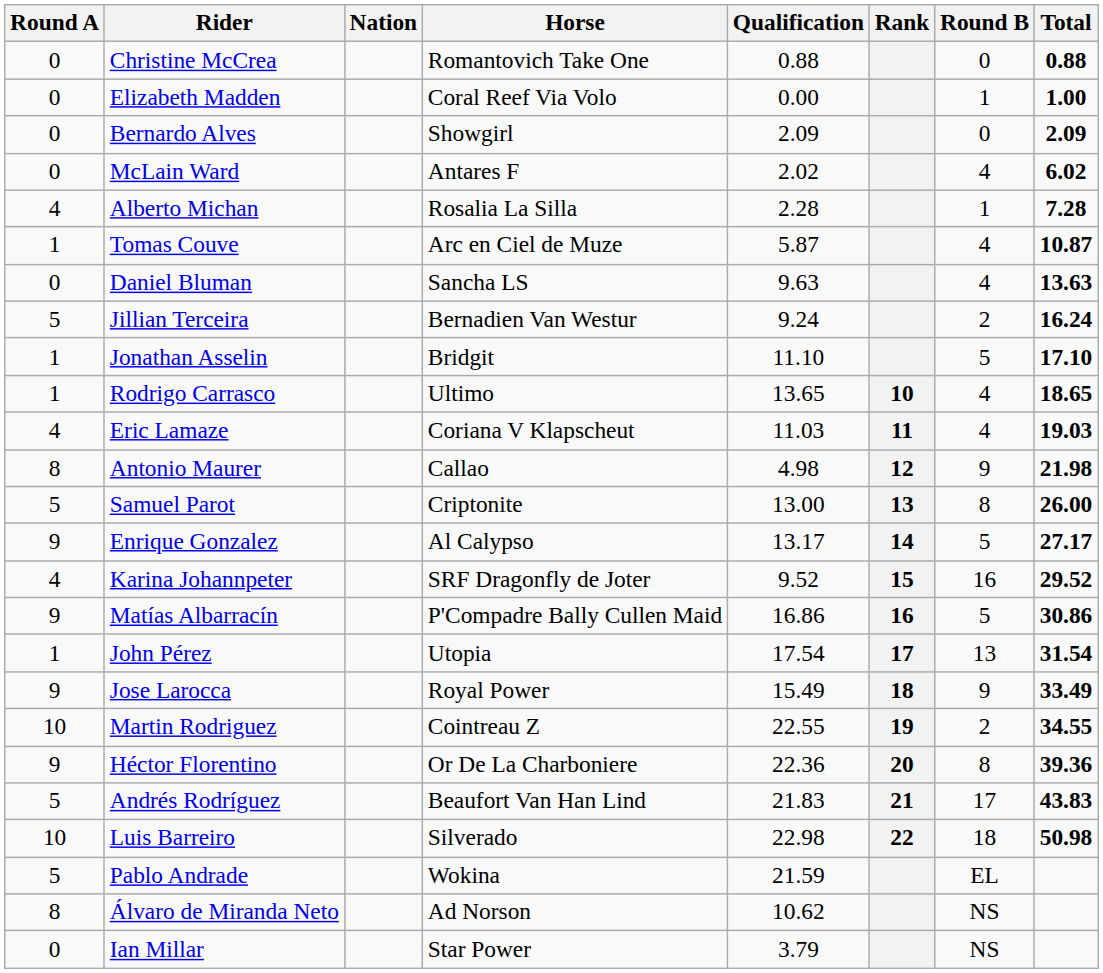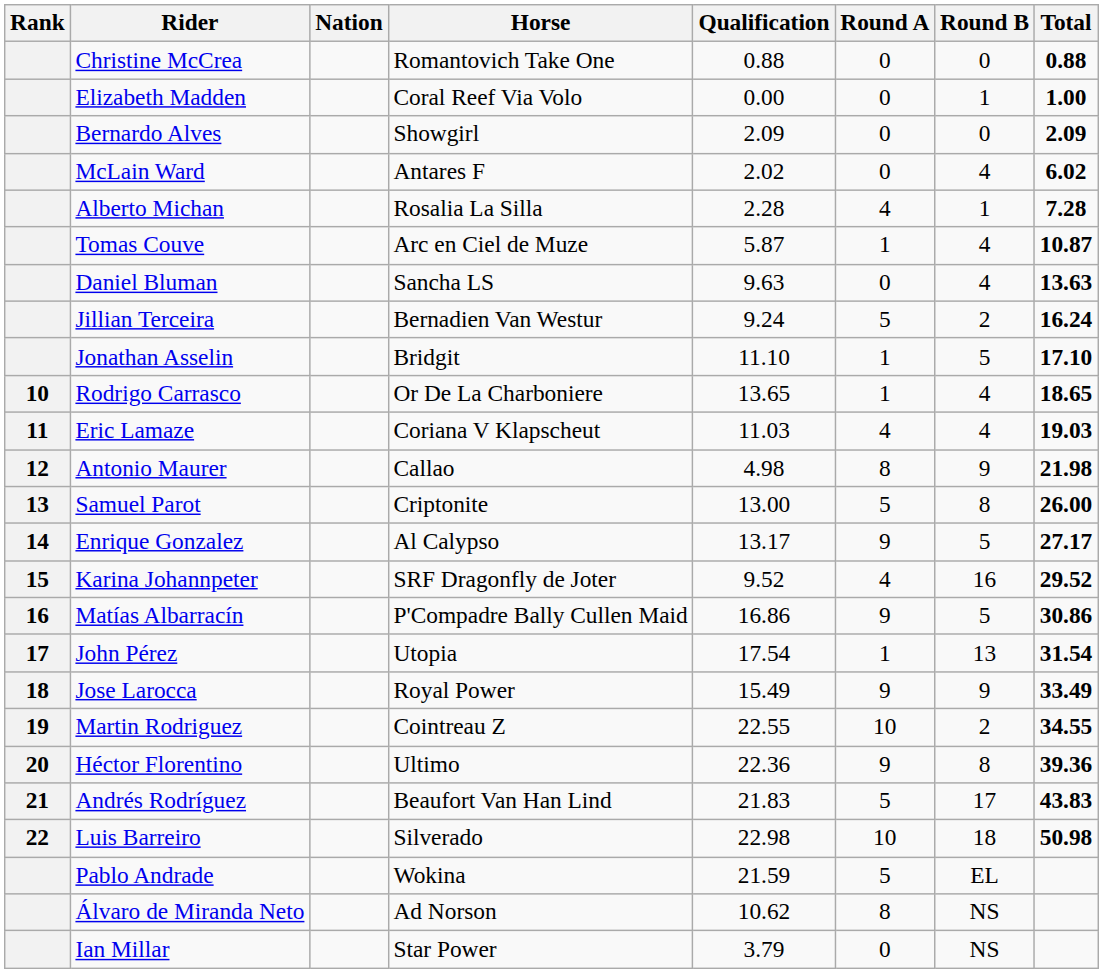columns swapped: Rank <-> Round A
Rodrigo Carrasco | Horse: Ultimo -> Or De La Charboniere
Héctor Florentino | Horse: Or De La Charboniere -> Ultimo
